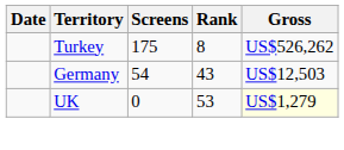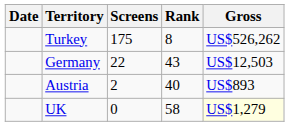Germany | Screens: 54 -> 22
+ row: Austria | 2 | 40 | US$893
UK | Rank: 53 -> 58
